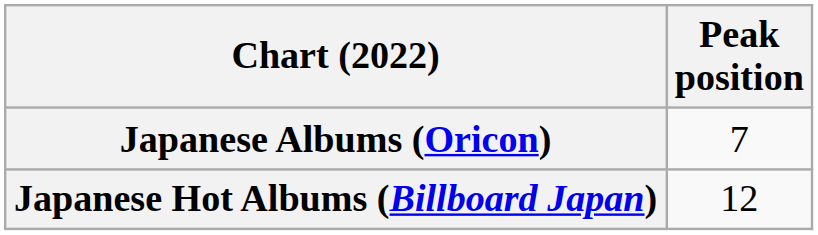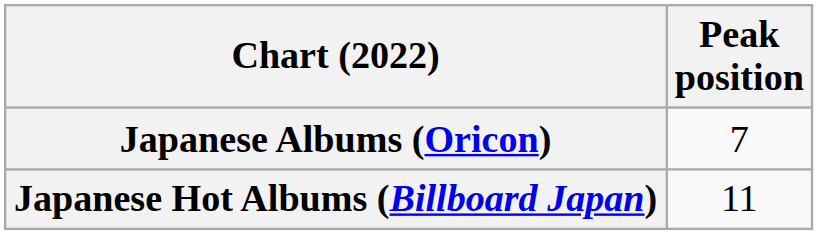Japanese Hot Albums (Billboard Japan) | Peak position: 12 -> 11
